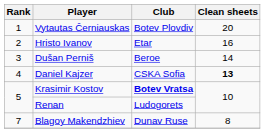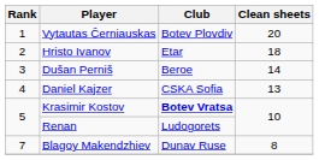Hristo Ivanov | Clean sheets: 16 -> 18
Daniel Kajzer | Clean sheets: bold -> normal
